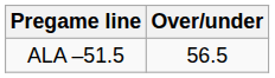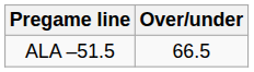ALA –51.5 | Over/under: 56.5 -> 66.5
